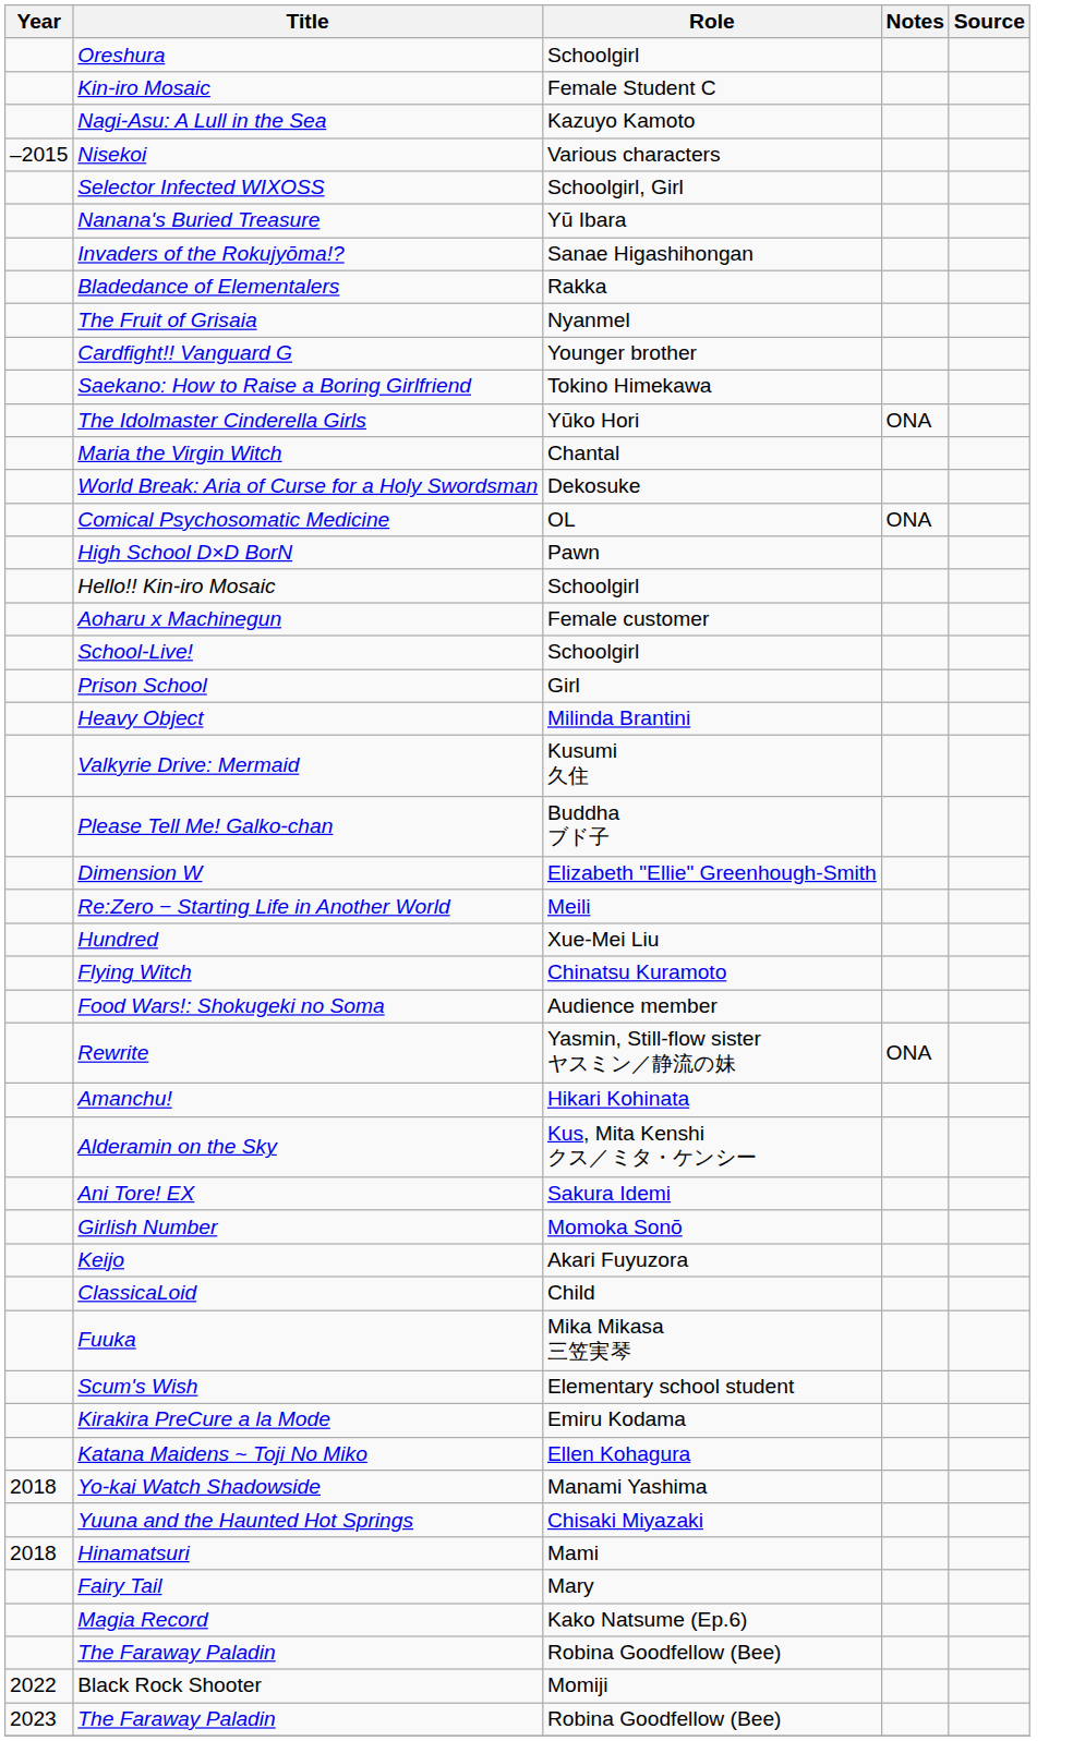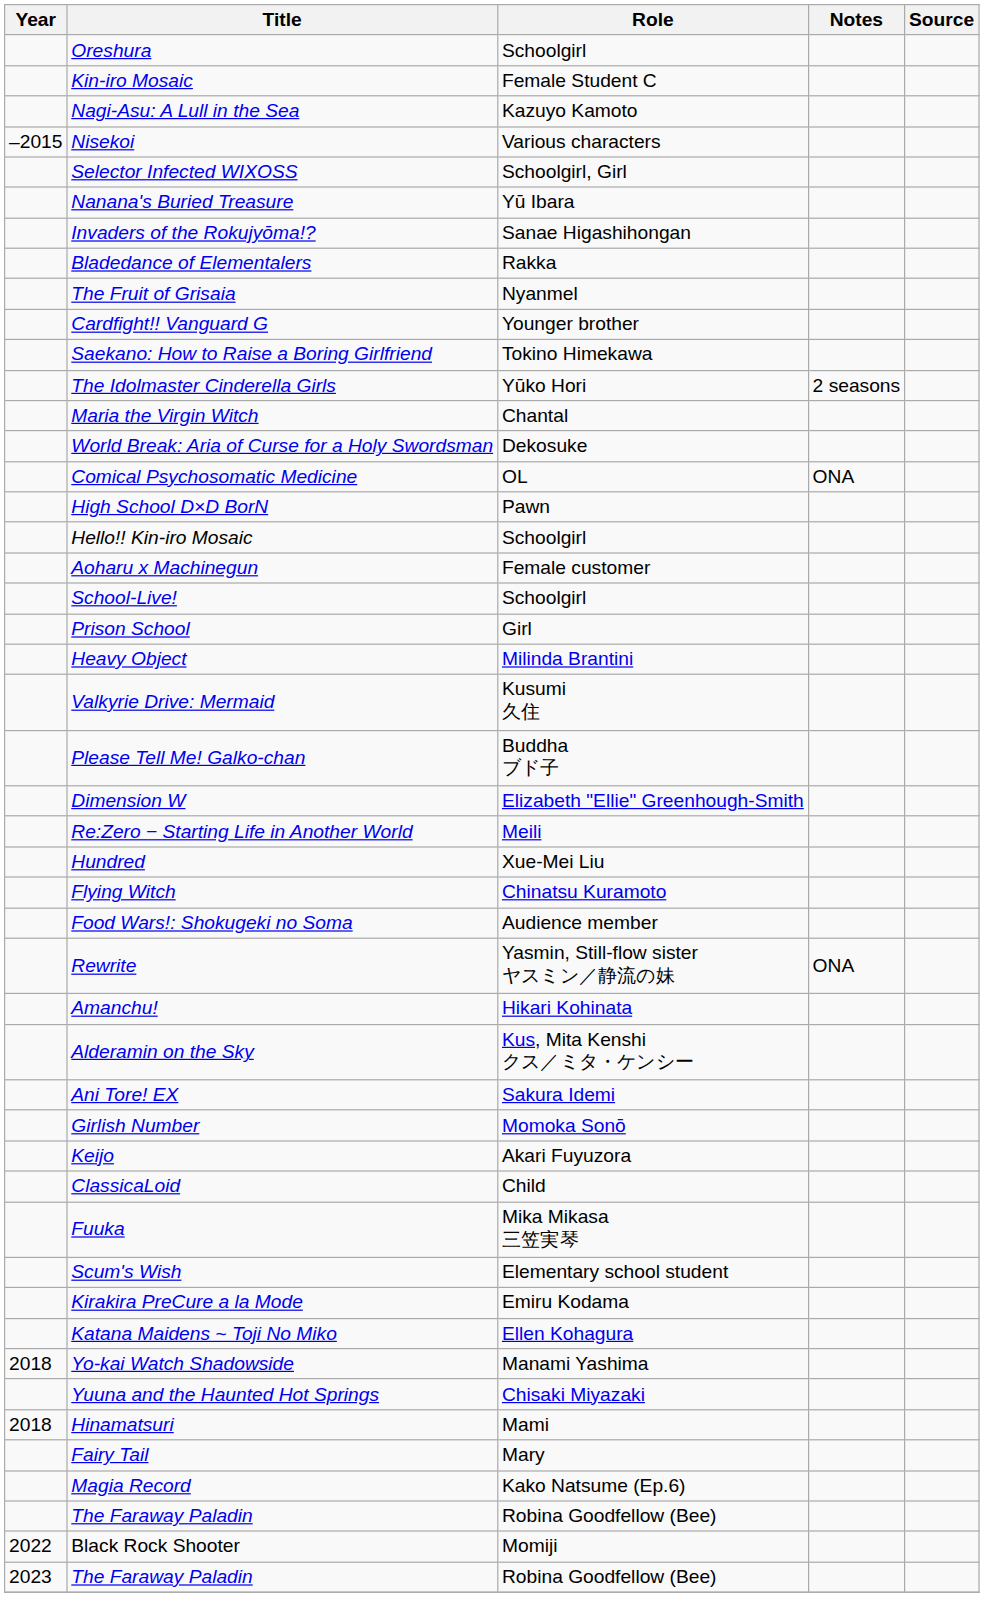The Idolmaster Cinderella Girls | Notes: ONA -> 2 seasons
